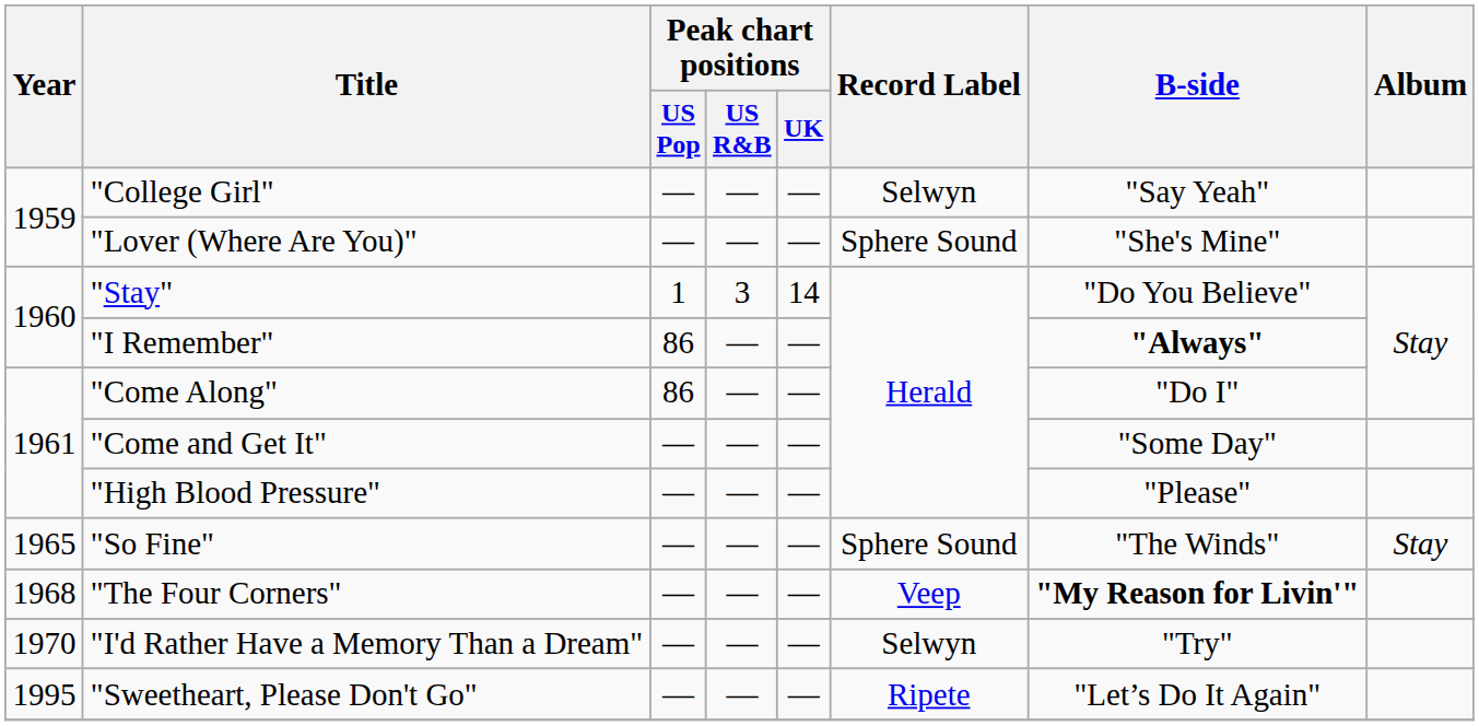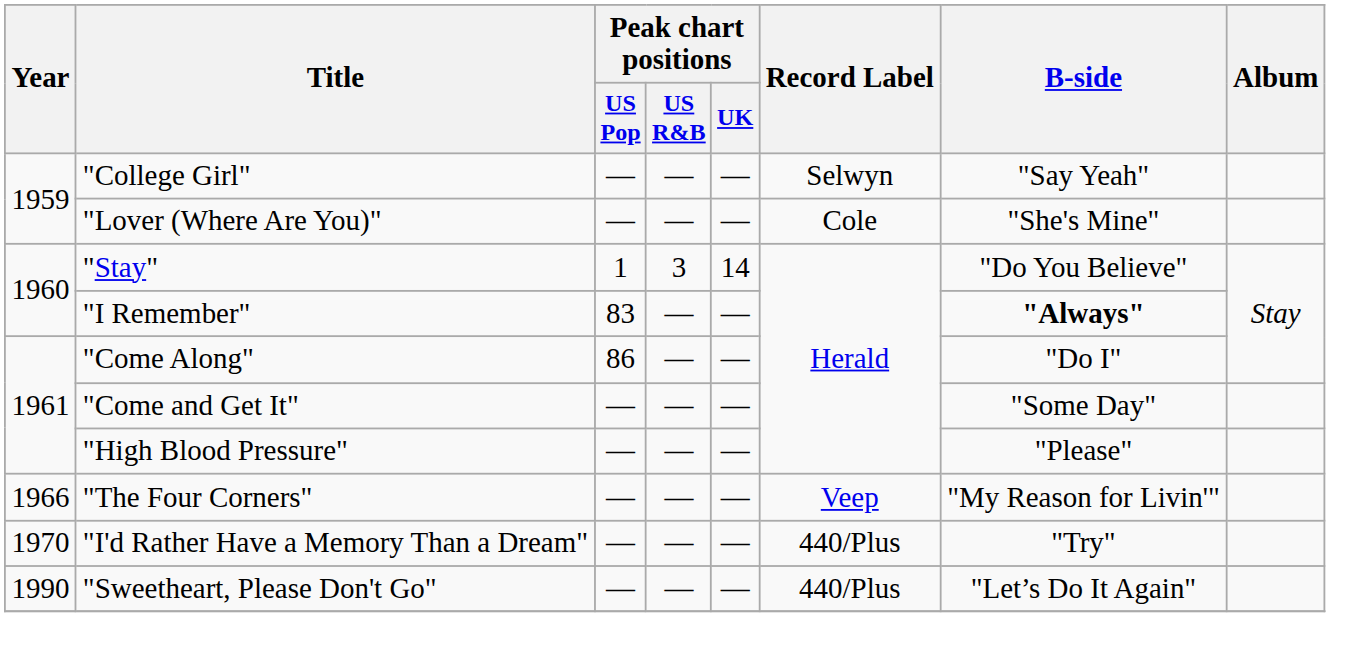"Lover (Where Are You)" | Record Label: Sphere Sound -> Cole
"I Remember" | Peak chart positions / US Pop: 86 -> 83
- row: 1965 | "So Fine" | — | — | — | Sphere Sound | "The Winds" | Stay
"The Four Corners" | Year: 1968 -> 1966
"The Four Corners" | B-side: bold -> normal
"I'd Rather Have a Memory Than a Dream" | Record Label: Selwyn -> 440/Plus
"Sweetheart, Please Don't Go" | Year: 1995 -> 1990
"Sweetheart, Please Don't Go" | Record Label: Ripete -> 440/Plus
